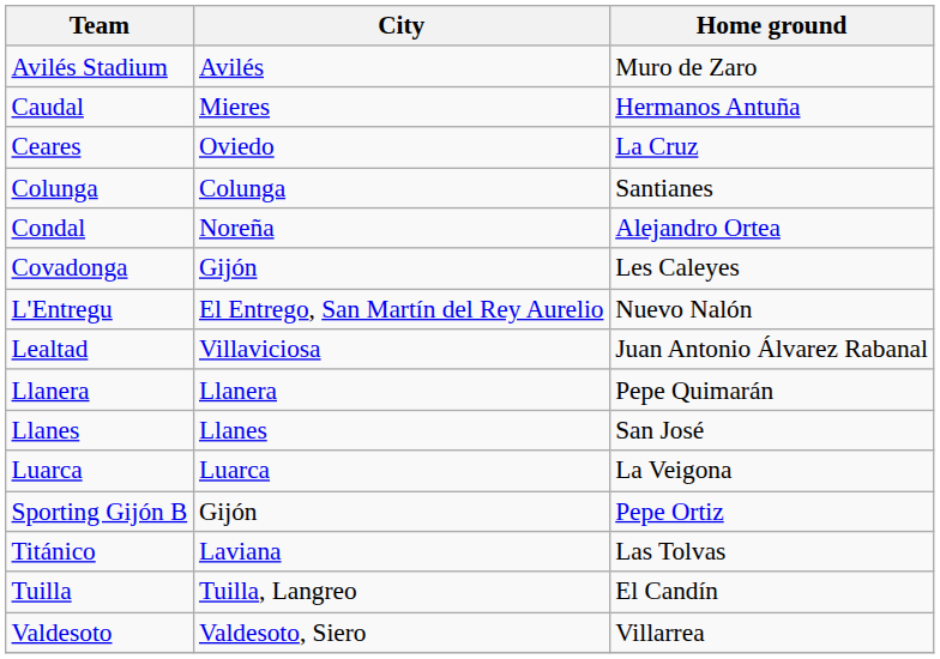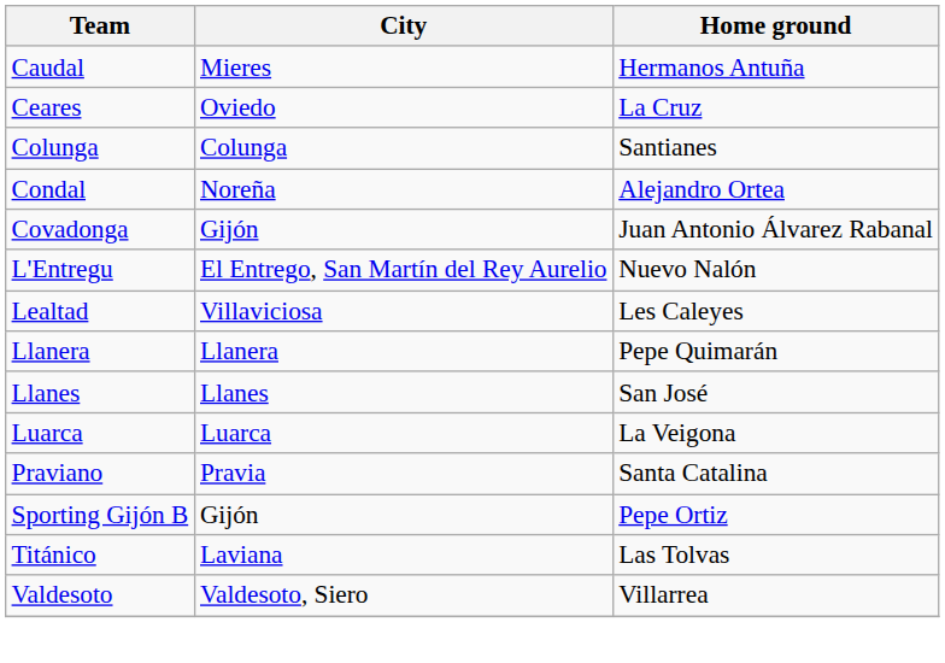- row: Avilés Stadium | Avilés | Muro de Zaro
Covadonga | Home ground: Les Caleyes -> Juan Antonio Álvarez Rabanal
Lealtad | Home ground: Juan Antonio Álvarez Rabanal -> Les Caleyes
+ row: Praviano | Pravia | Santa Catalina
- row: Tuilla | Tuilla, Langreo | El Candín
